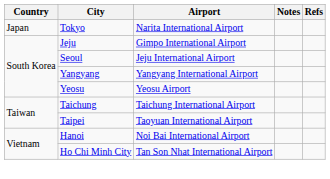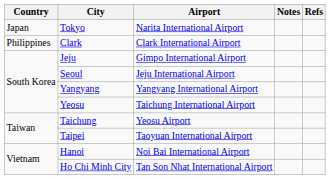+ row: Philippines | Clark | Clark International Airport
Yeosu | Airport: Yeosu Airport -> Taichung International Airport
Taichung | Airport: Taichung International Airport -> Yeosu Airport
